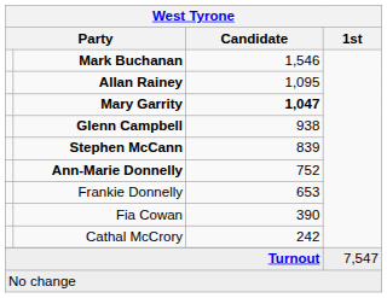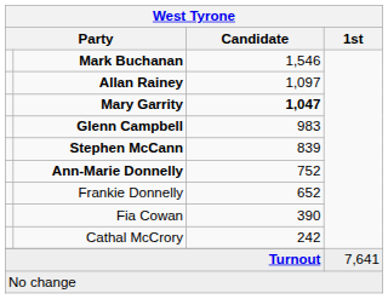Allan Rainey | Candidate: 1,095 -> 1,097
Glenn Campbell | Candidate: 938 -> 983
Frankie Donnelly | Candidate: 653 -> 652
Turnout | 1st: 7,547 -> 7,641
